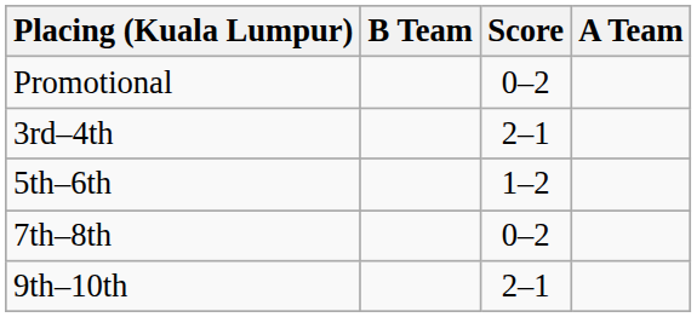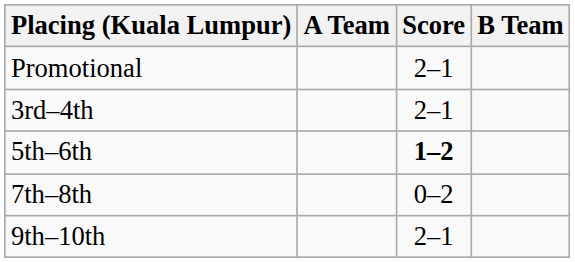columns swapped: A Team <-> B Team
Promotional | Score: 0–2 -> 2–1
5th–6th | Score: normal -> bold
